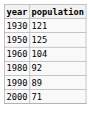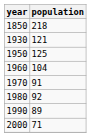+ row: 1850 | 218
+ row: 1970 | 91
